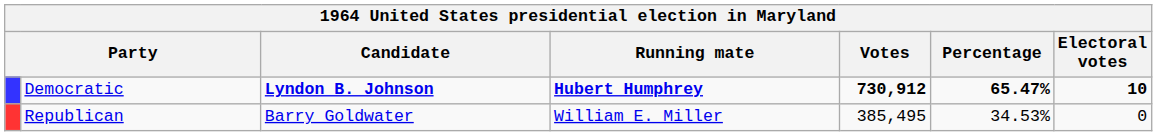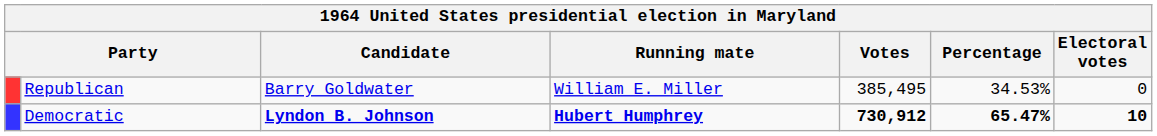rows swapped: Democratic <-> Republican
